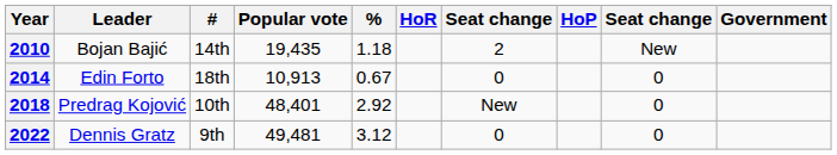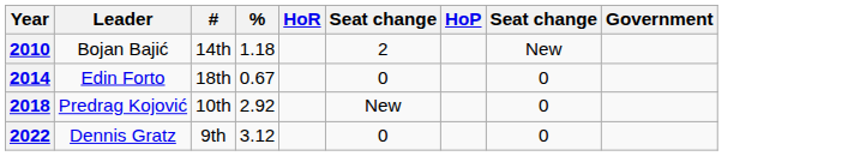- column: Popular vote | 19,435 | 10,913 | 48,401 | 49,481
